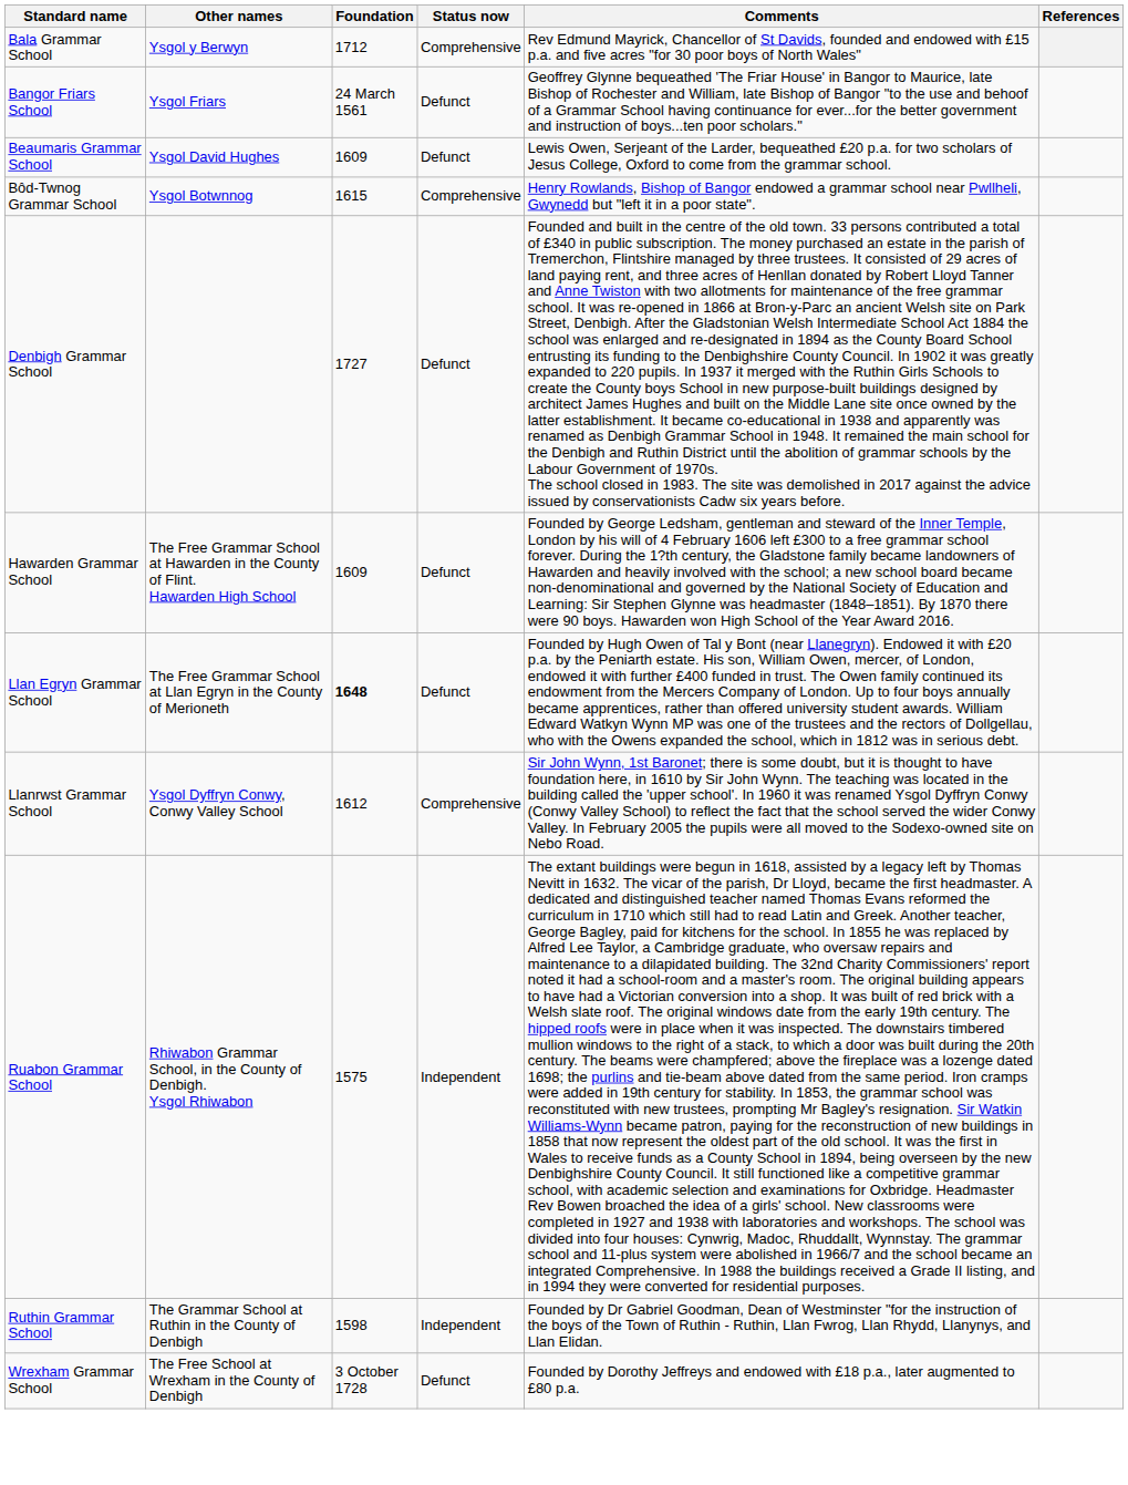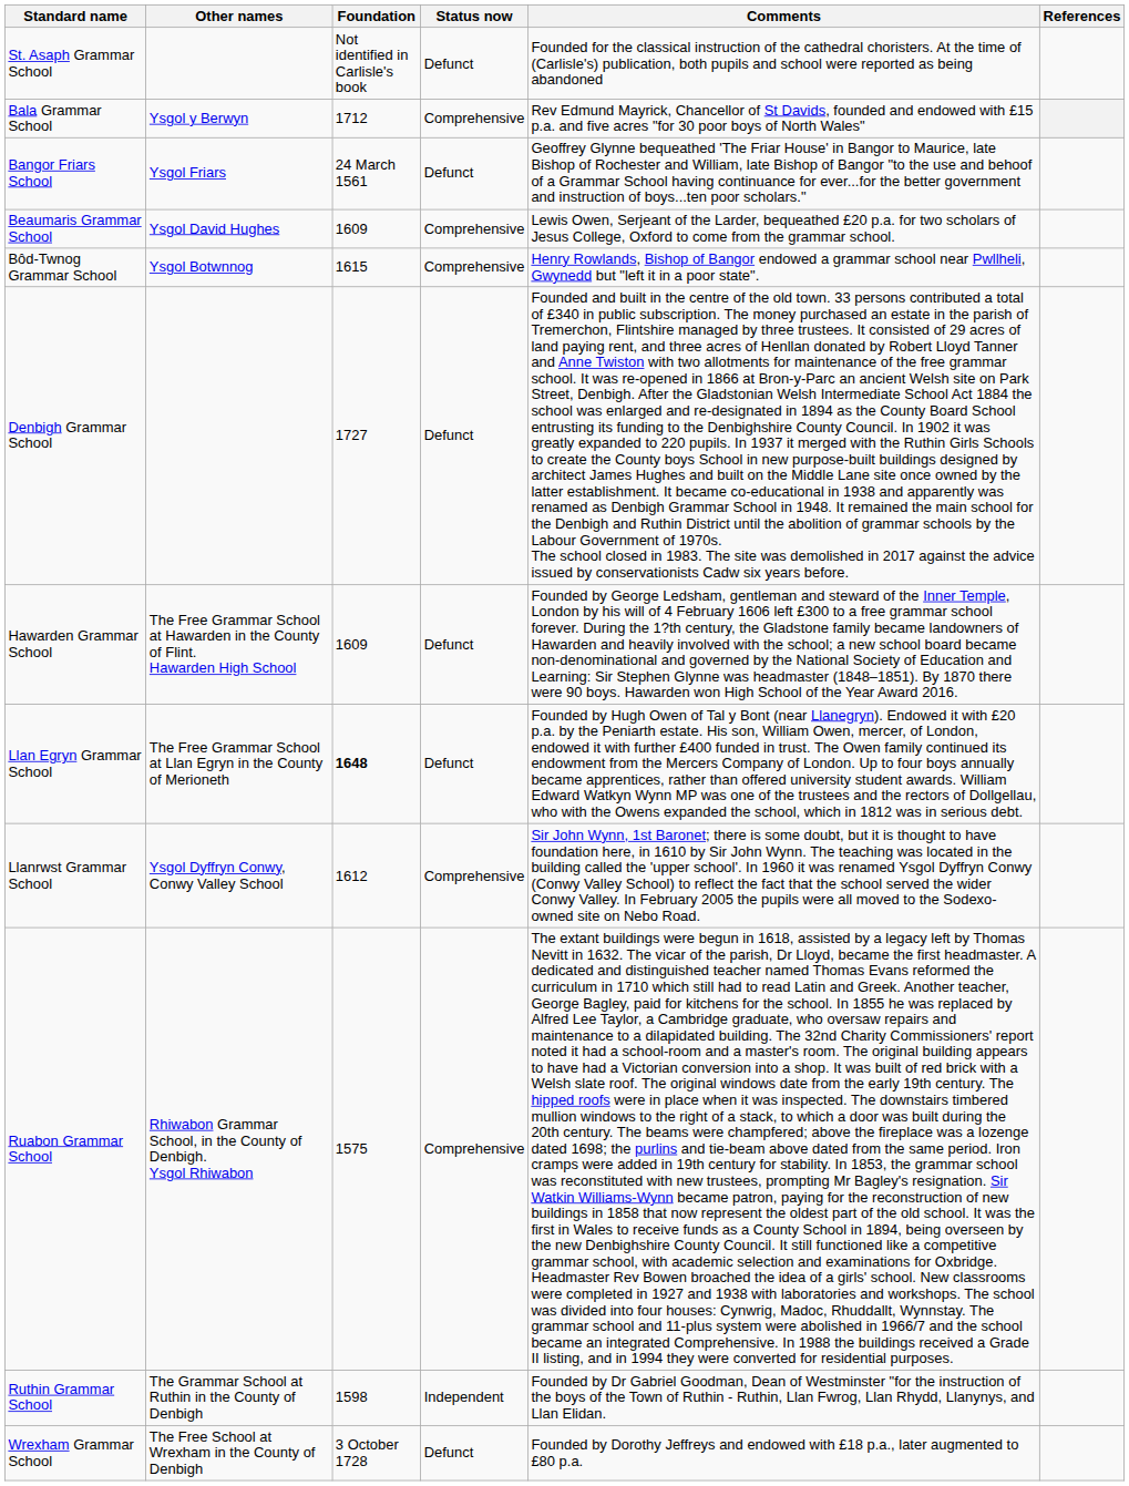+ row: St. Asaph Grammar School | Not identified in Carlisle's book | Defunct | Founded for the classical instruction of the cathedral choristers. At the time of (Carlisle's) publication, both pupils and school were reported as being abandoned
Beaumaris Grammar School | Status now: Defunct -> Comprehensive
Ruabon Grammar School | Status now: Independent -> Comprehensive
